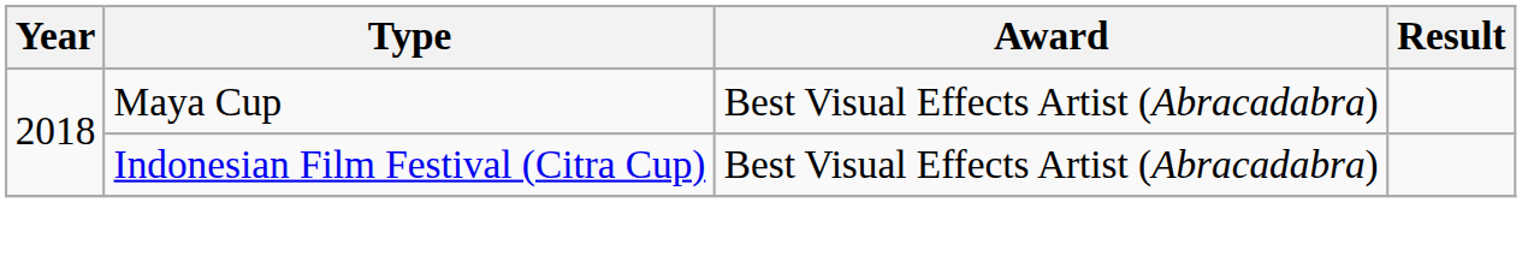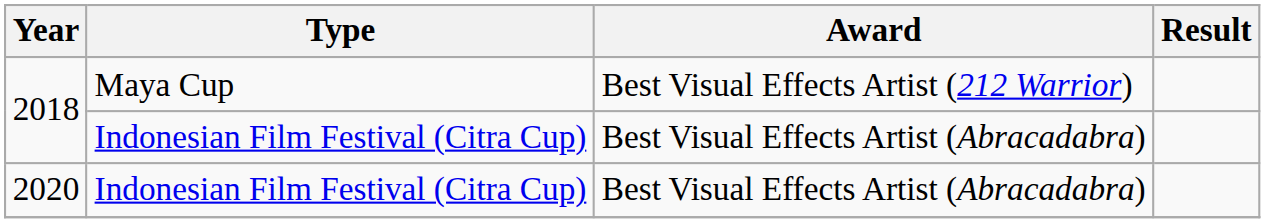2018 / Maya Cup | Award: Best Visual Effects Artist (Abracadabra) -> Best Visual Effects Artist (212 Warrior)
+ row: 2020 | Indonesian Film Festival (Citra Cup) | Best Visual Effects Artist (Abracadabra)
